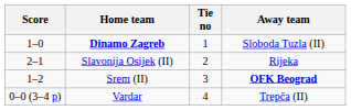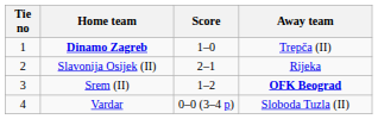columns swapped: Tie no <-> Score
Dinamo Zagreb | Away team: Sloboda Tuzla (II) -> Trepča (II)
Vardar | Away team: Trepča (II) -> Sloboda Tuzla (II)
